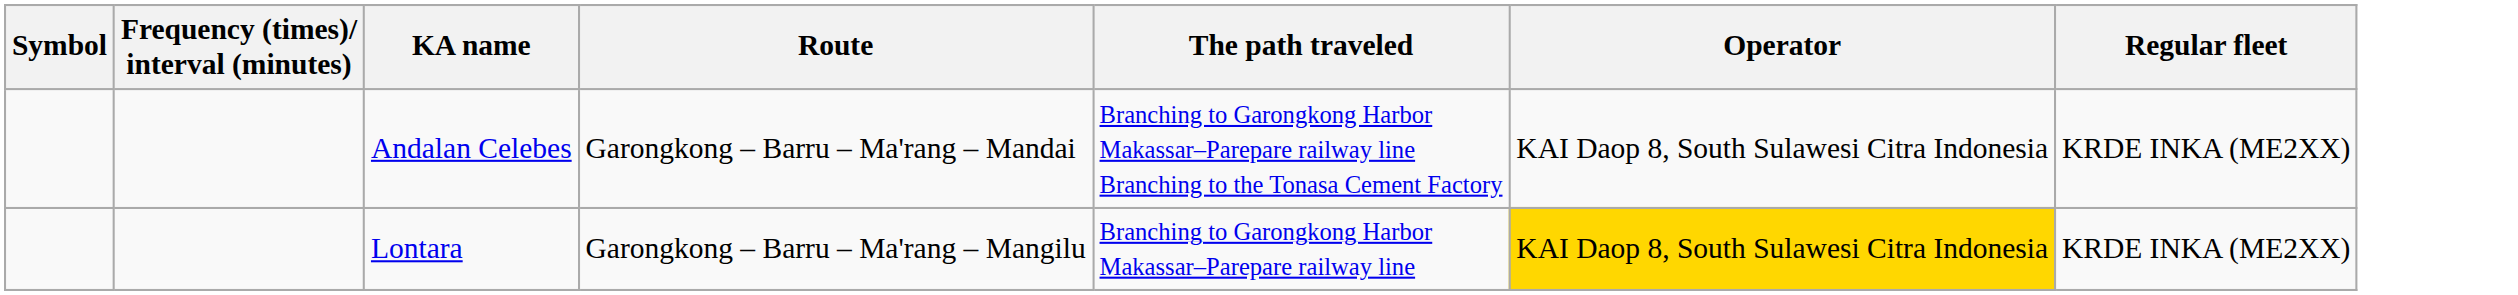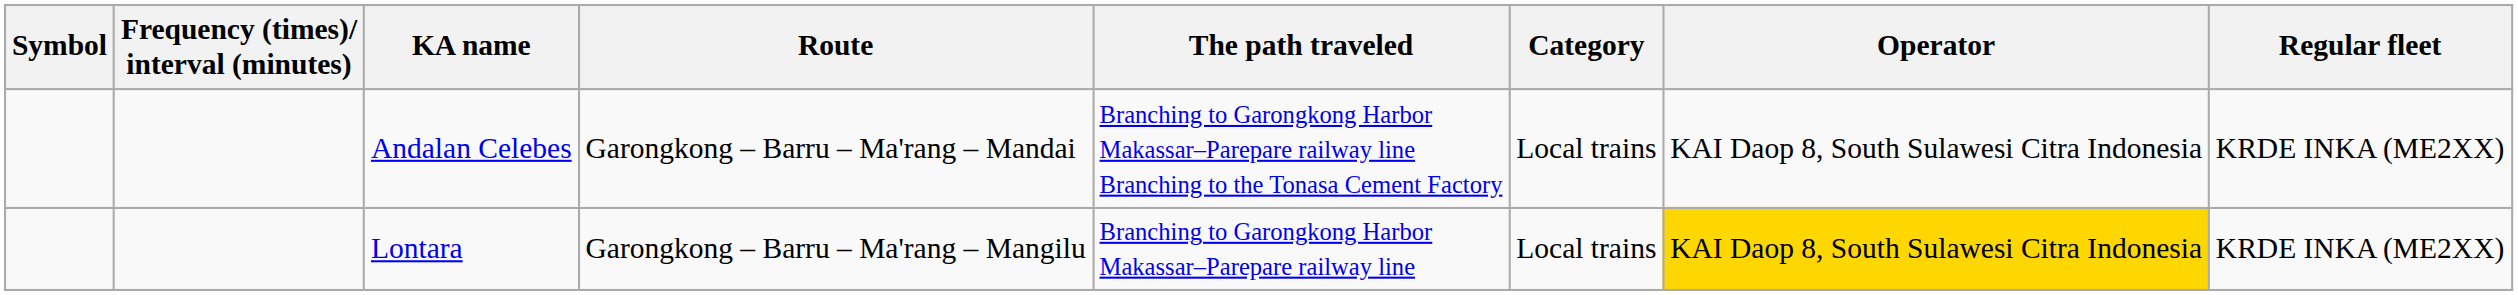+ column: Category | Local trains | Local trains
